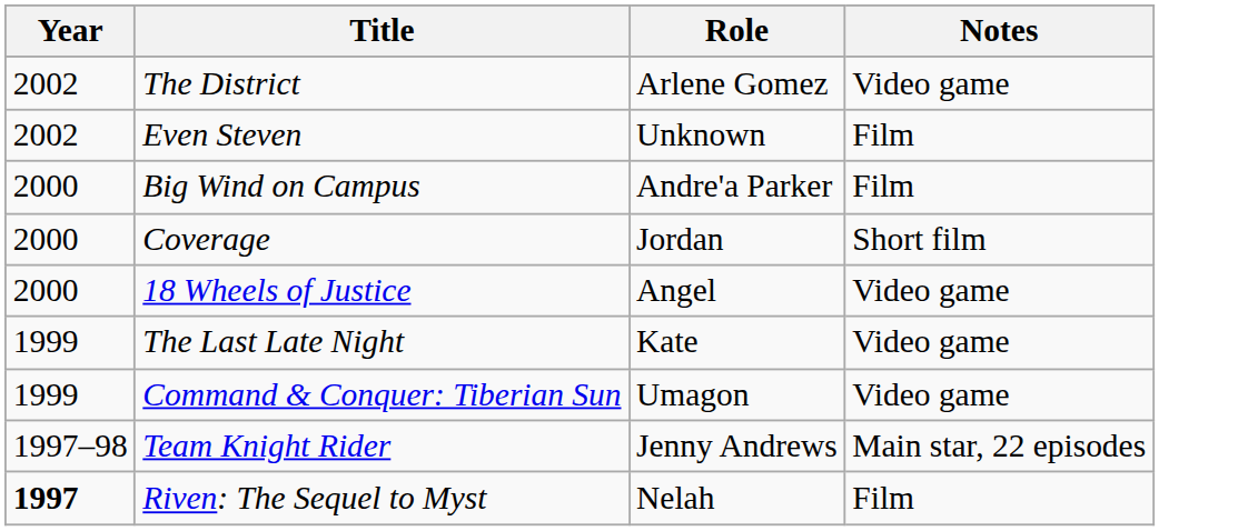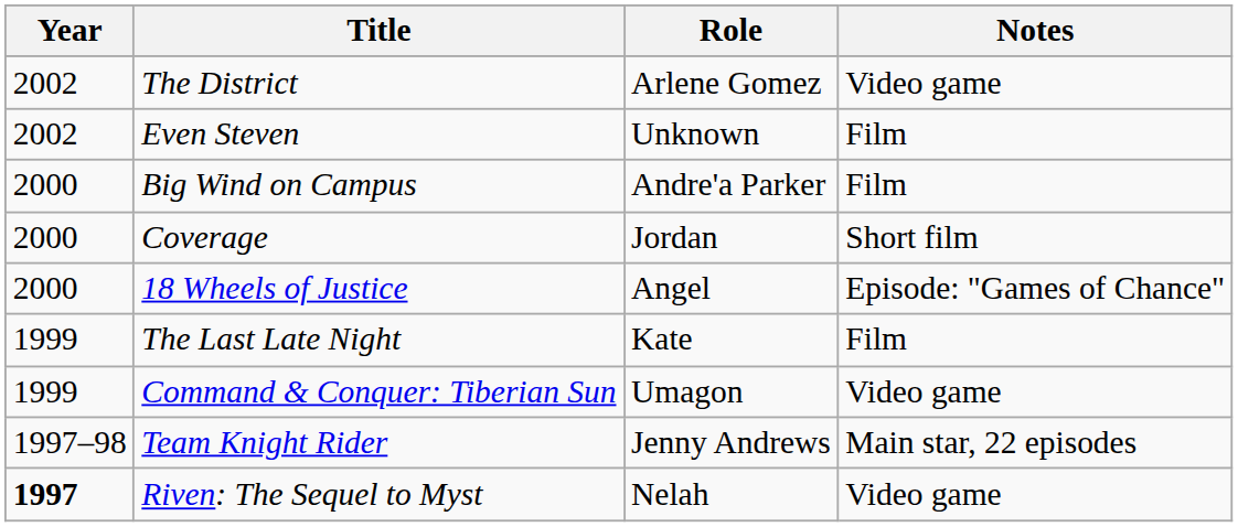18 Wheels of Justice | Notes: Video game -> Episode: "Games of Chance"
The Last Late Night | Notes: Video game -> Film
Riven: The Sequel to Myst | Notes: Film -> Video game
